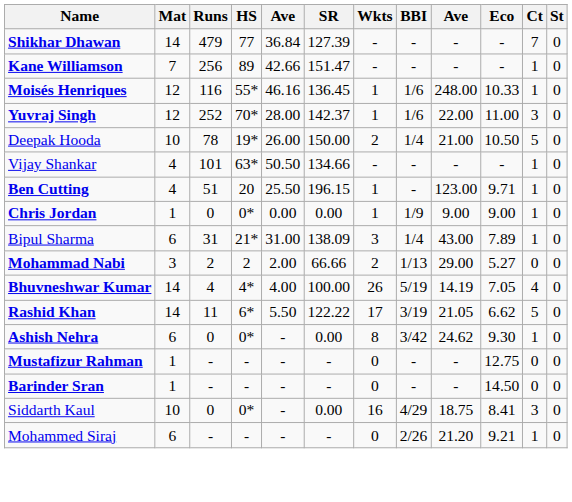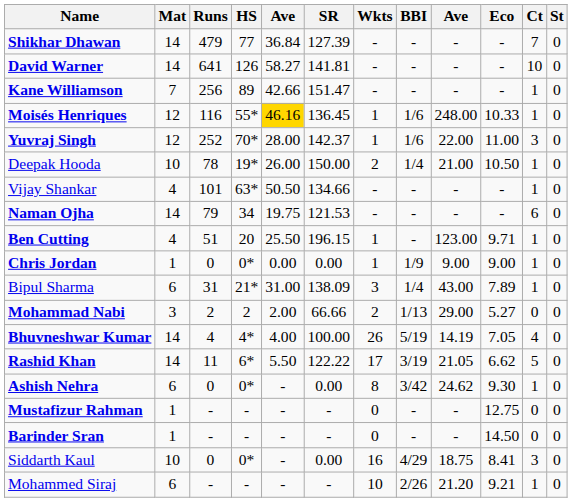+ row: David Warner | 14 | 641 | 126 | 58.27 | 141.81 | - | - | - | - | 10 | 0
Moisés Henriques | column 5: no background -> gold background
Deepak Hooda | Ct: 5 -> 1
+ row: Naman Ojha | 14 | 79 | 34 | 19.75 | 121.53 | - | - | - | - | 6 | 0
Mohammed Siraj | Wkts: 0 -> 10
